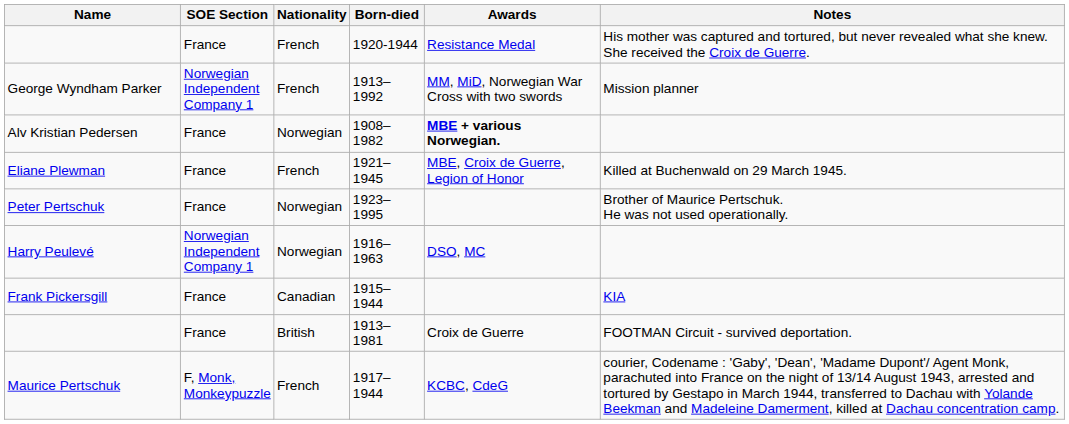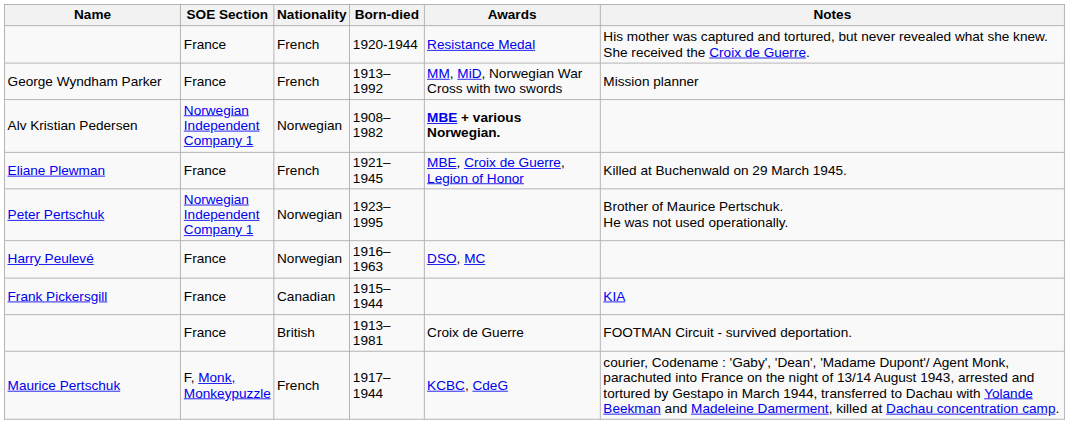1913–1992 | SOE Section: Norwegian Independent Company 1 -> France
1908–1982 | SOE Section: France -> Norwegian Independent Company 1
1923–1995 | SOE Section: France -> Norwegian Independent Company 1
1916–1963 | SOE Section: Norwegian Independent Company 1 -> France
